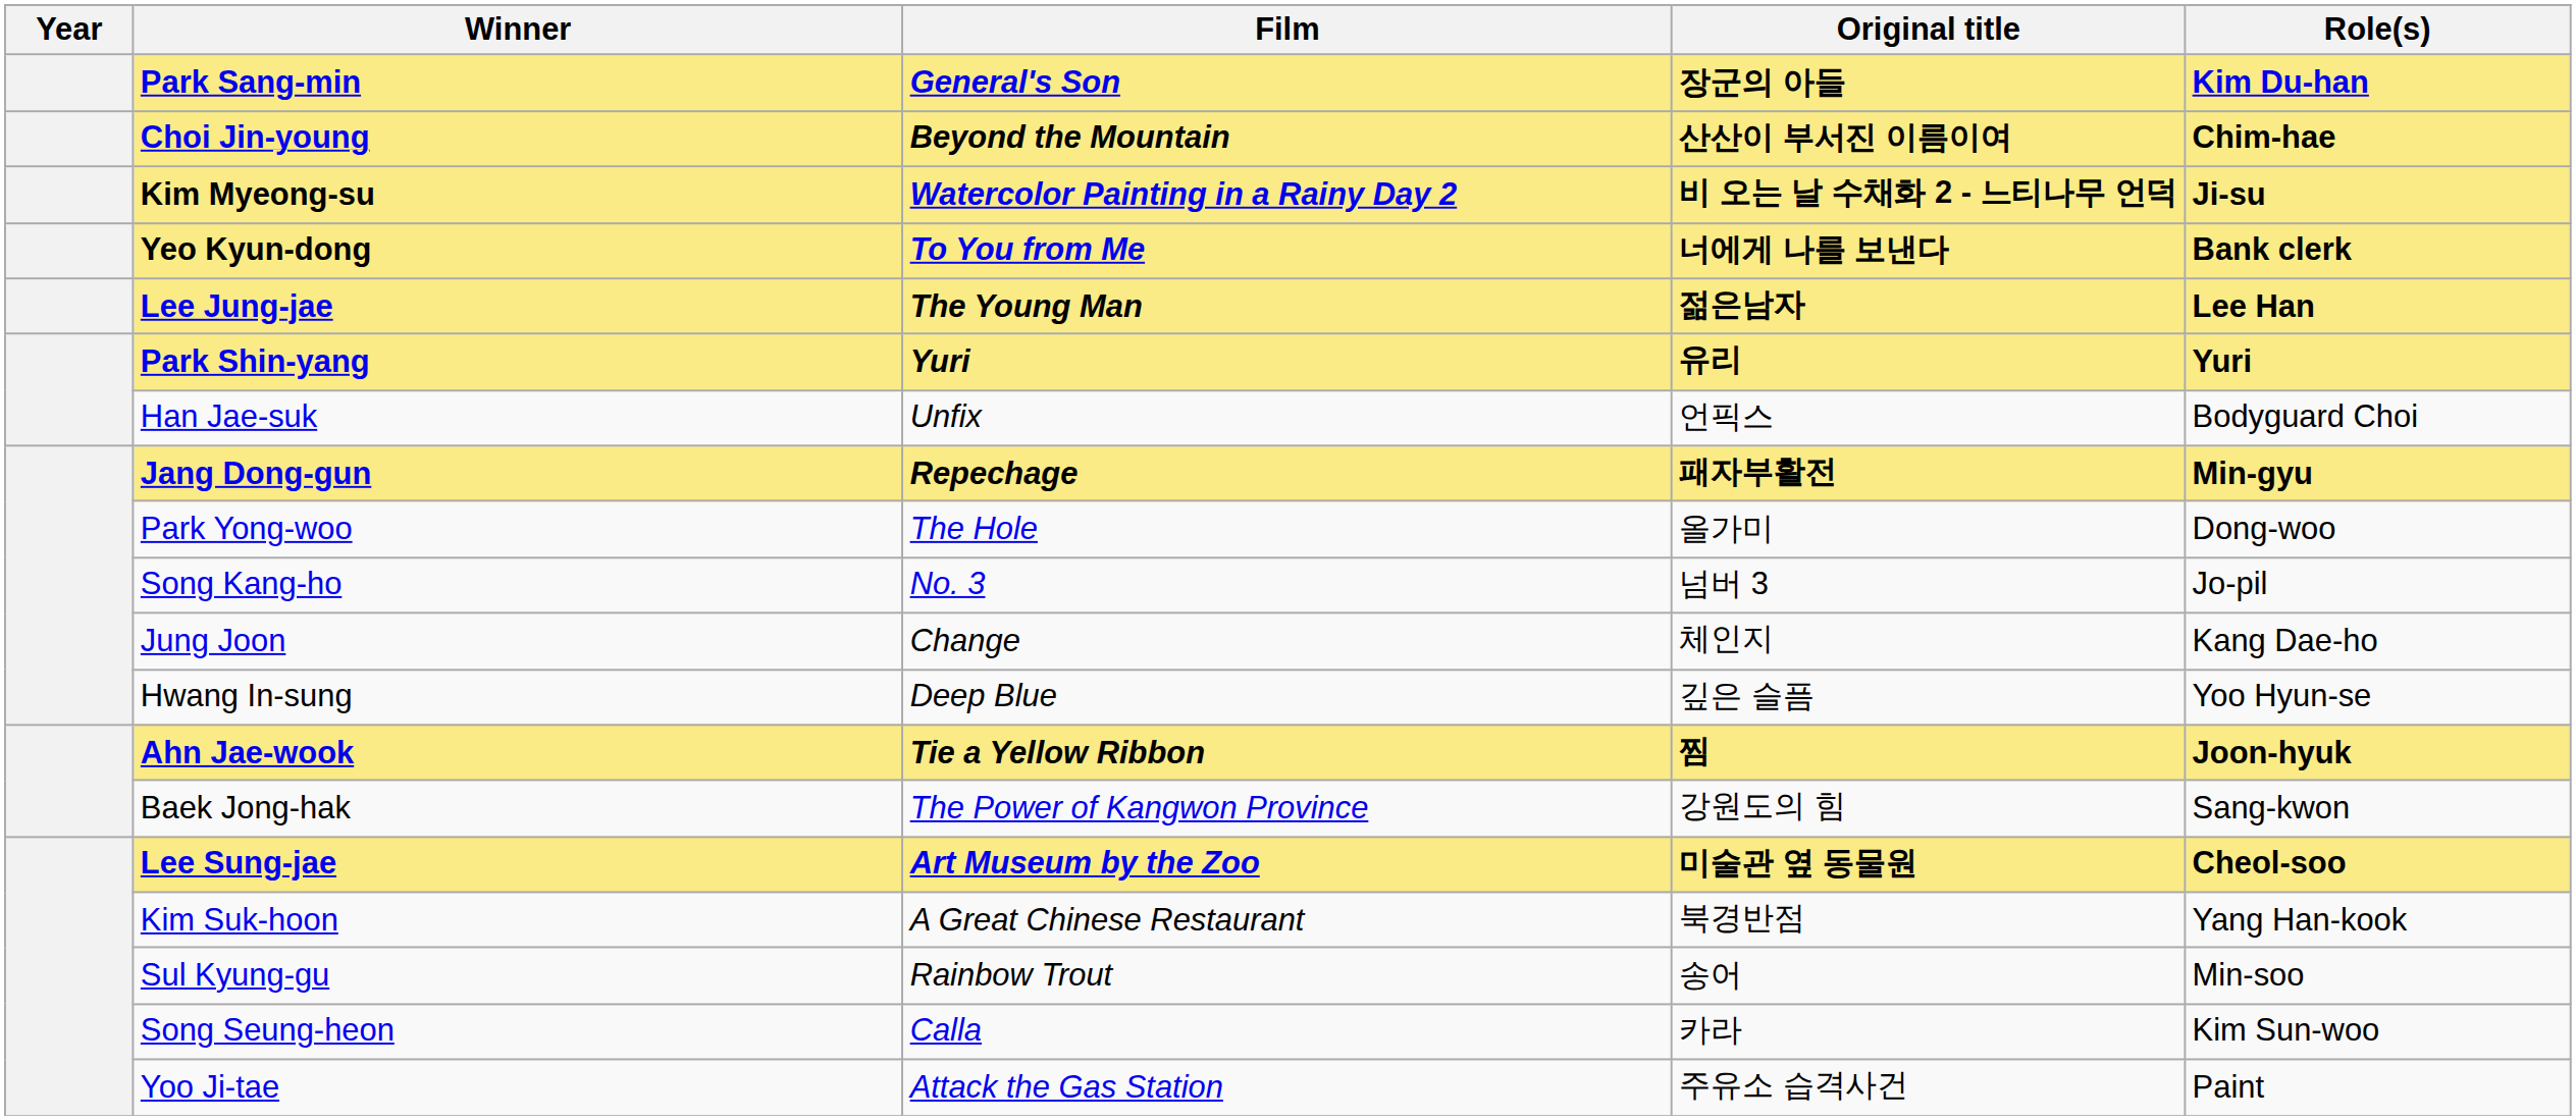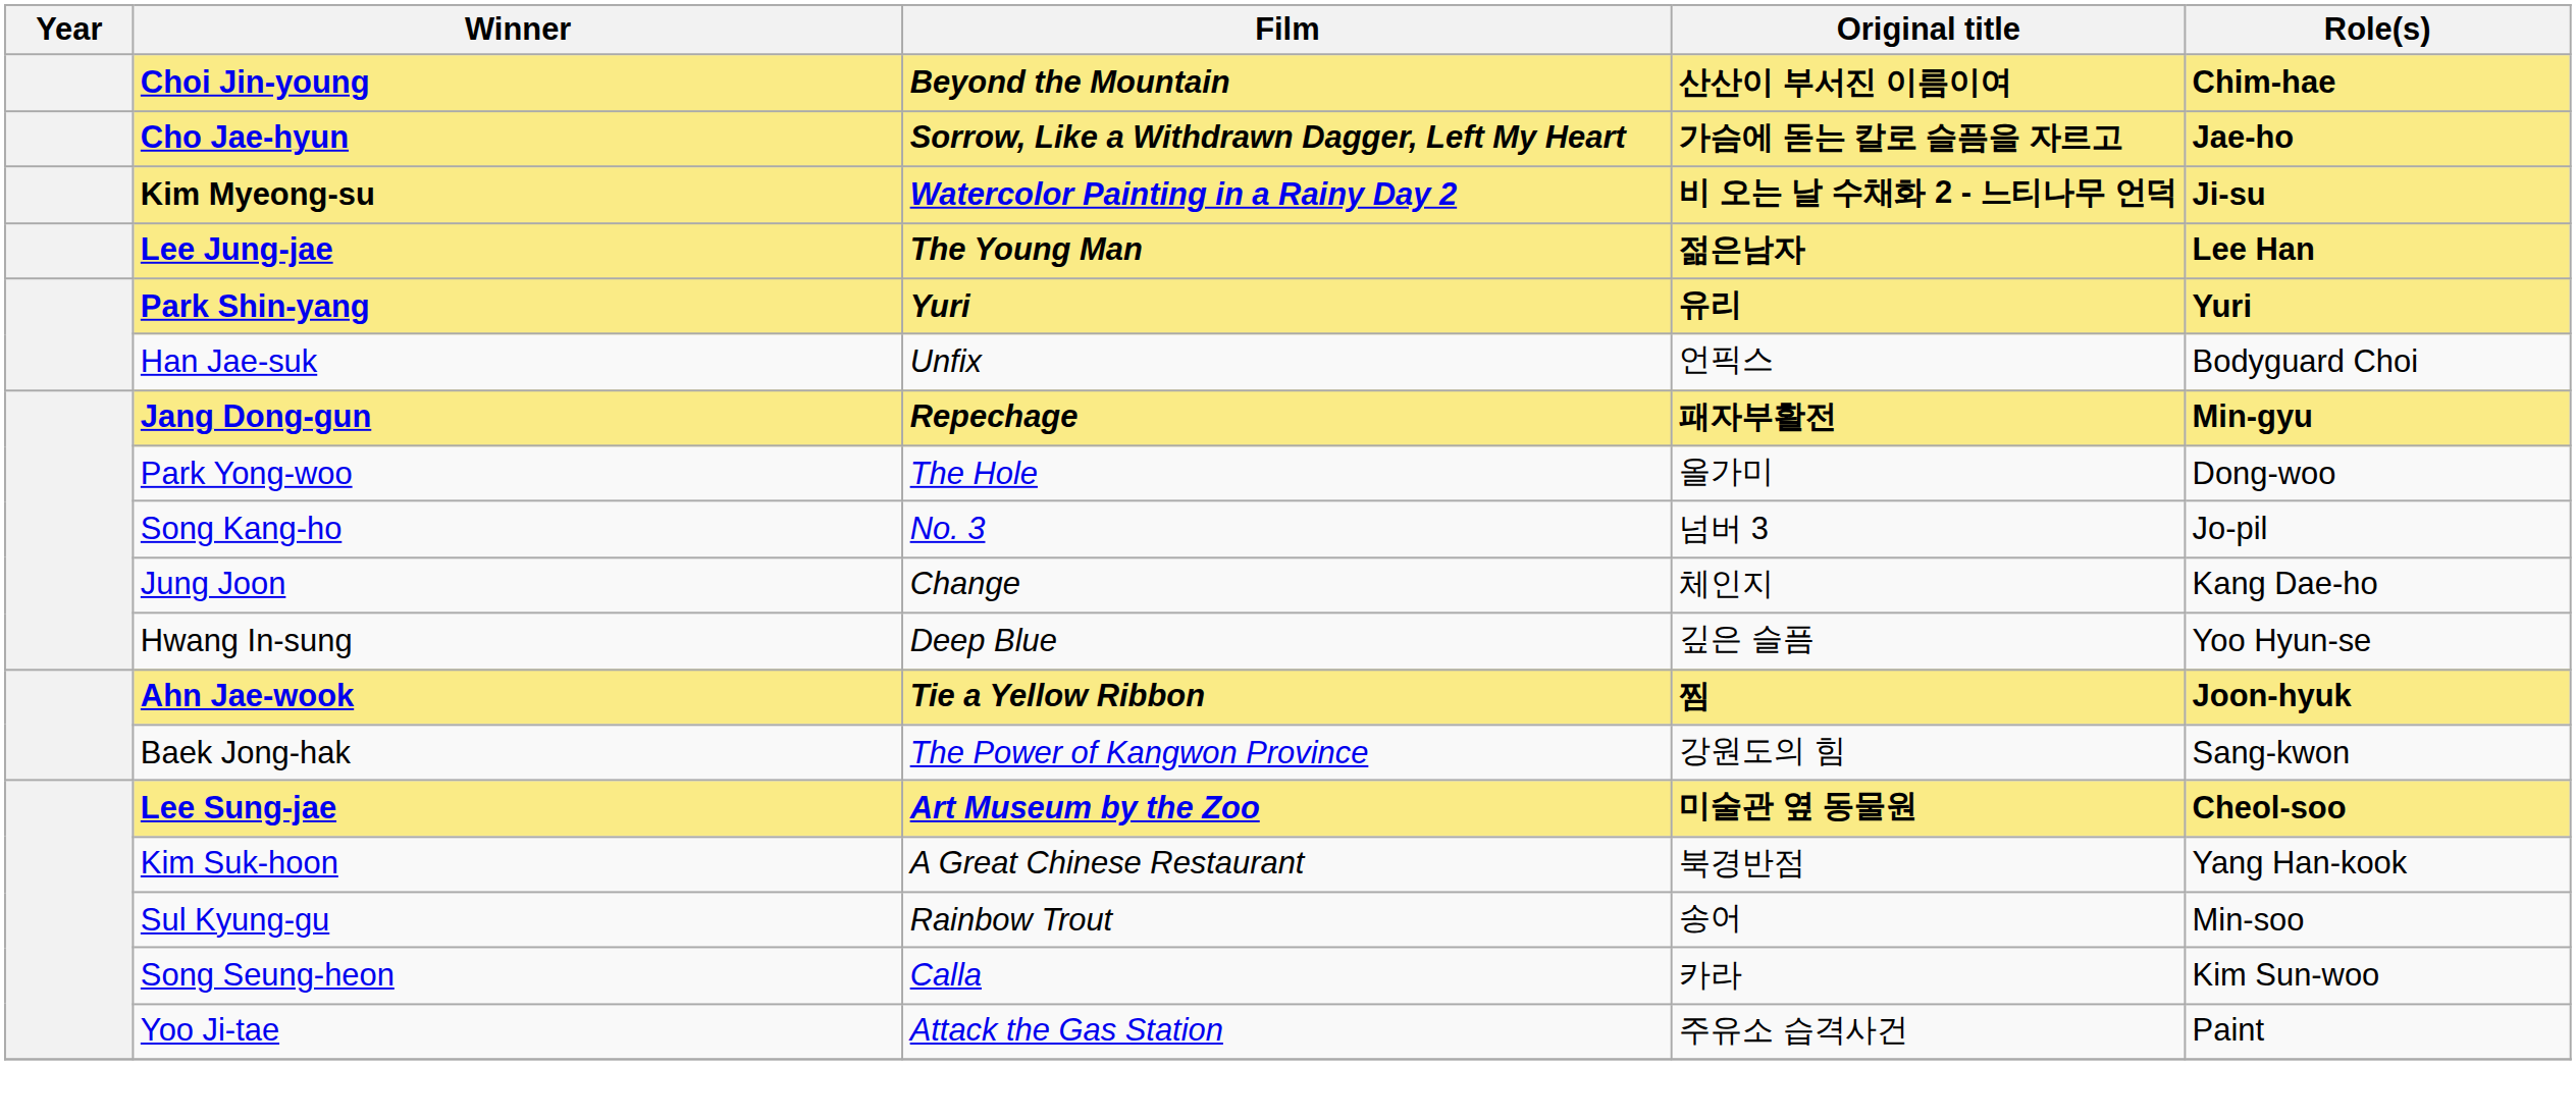- row: Park Sang-min | General's Son | 장군의 아들 | Kim Du-han
+ row: Cho Jae-hyun | Sorrow, Like a Withdrawn Dagger, Left My Heart | 가슴에 돋는 칼로 슬픔을 자르고 | Jae-ho
- row: Yeo Kyun-dong | To You from Me | 너에게 나를 보낸다 | Bank clerk
